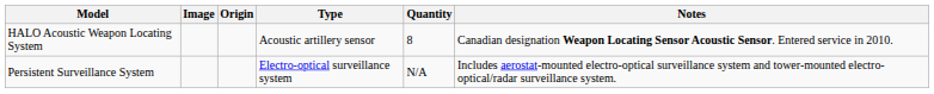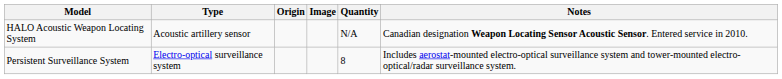columns swapped: Image <-> Type
HALO Acoustic Weapon Locating System | Quantity: 8 -> N/A
Persistent Surveillance System | Quantity: N/A -> 8
